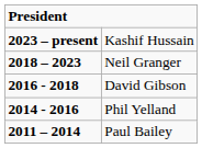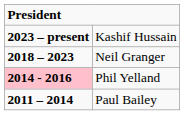- row: 2016 - 2018 | David Gibson
Phil Yelland | column 1: no background -> pink background
